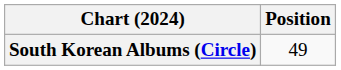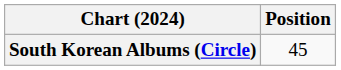South Korean Albums (Circle) | Position: 49 -> 45
